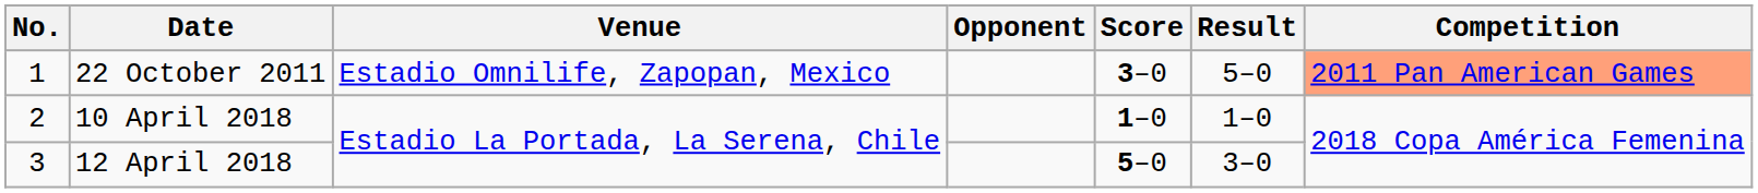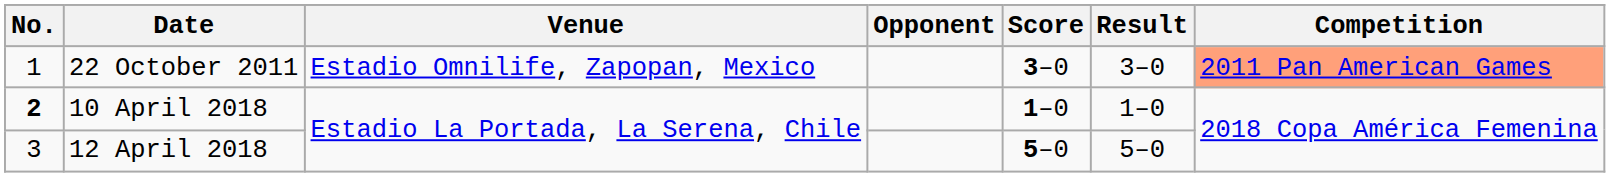22 October 2011 | Result: 5–0 -> 3–0
10 April 2018 | No.: normal -> bold
12 April 2018 | Result: 3–0 -> 5–0
